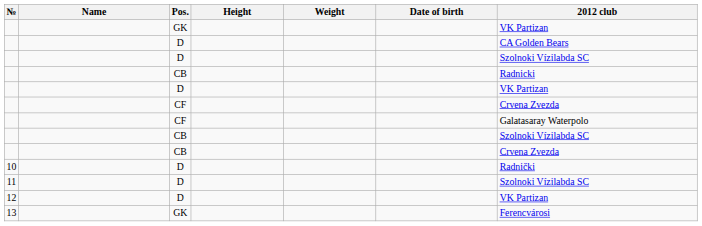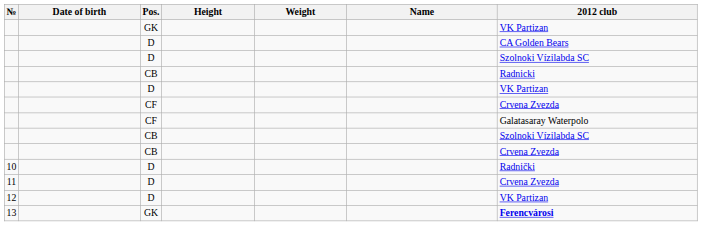columns swapped: Name <-> Date of birth
11 | 2012 club: Szolnoki Vízilabda SC -> Crvena Zvezda
13 | 2012 club: normal -> bold
